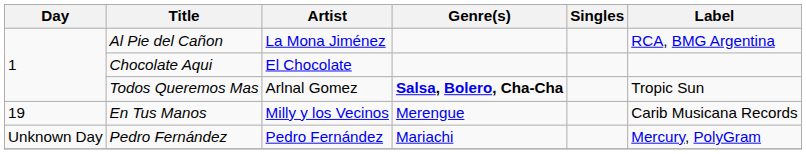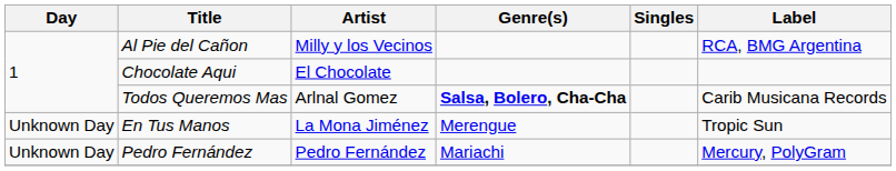Al Pie del Cañon | Artist: La Mona Jiménez -> Milly y los Vecinos
Todos Queremos Mas | Label: Tropic Sun -> Carib Musicana Records
En Tus Manos | Day: 19 -> Unknown Day
En Tus Manos | Artist: Milly y los Vecinos -> La Mona Jiménez
En Tus Manos | Label: Carib Musicana Records -> Tropic Sun
